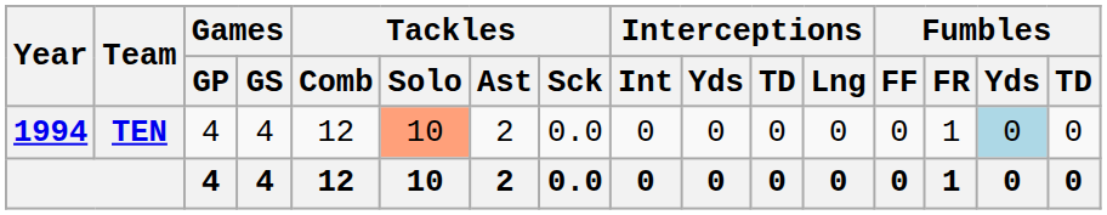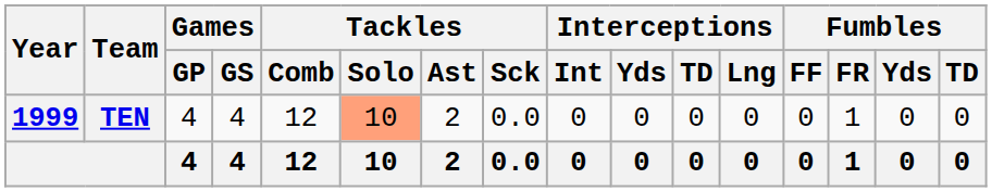TEN | Year: 1994 -> 1999
TEN | Fumbles / Yds: lightblue background -> no background
